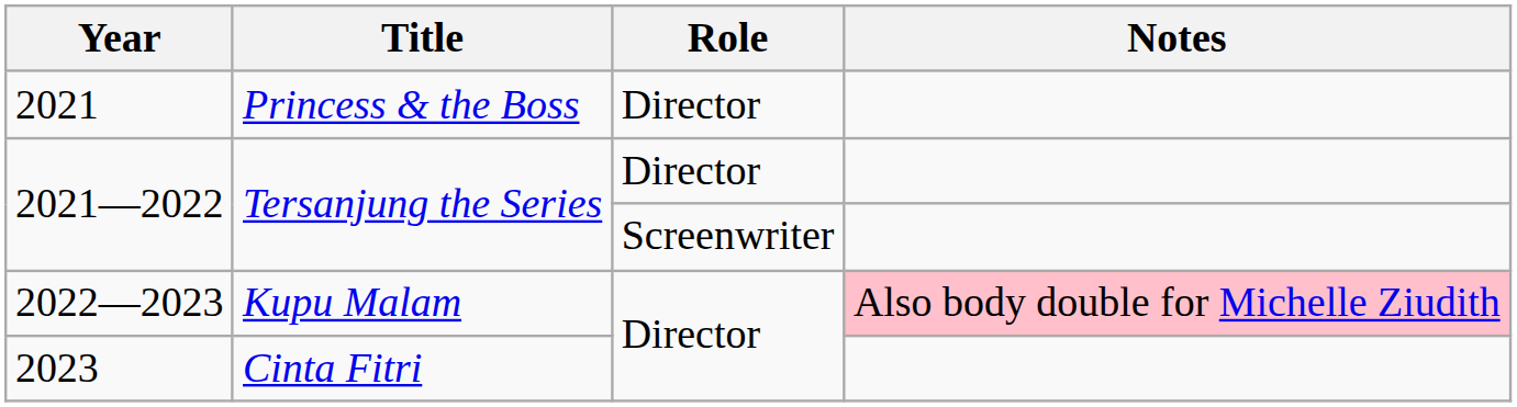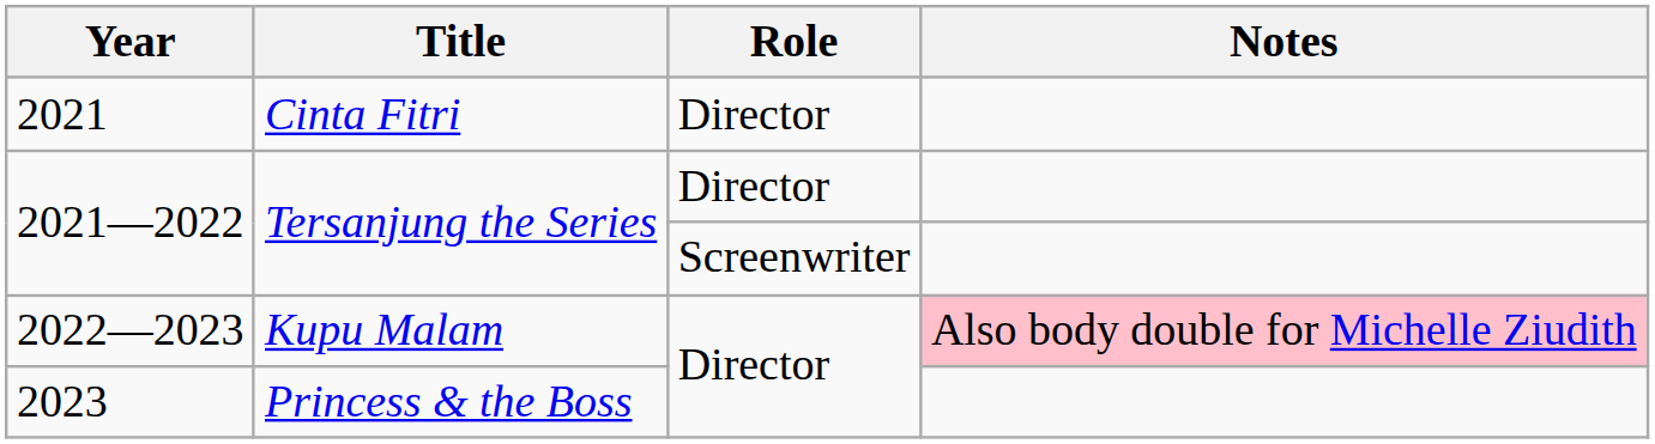2021 | Title: Princess & the Boss -> Cinta Fitri
2023 | Title: Cinta Fitri -> Princess & the Boss
